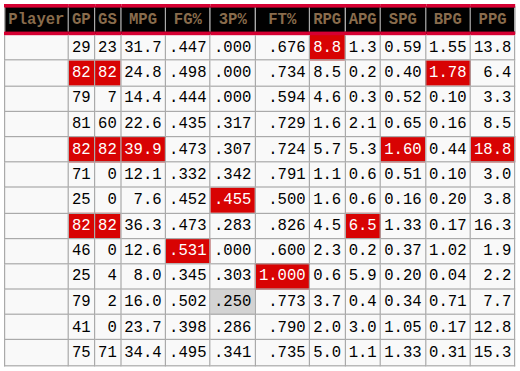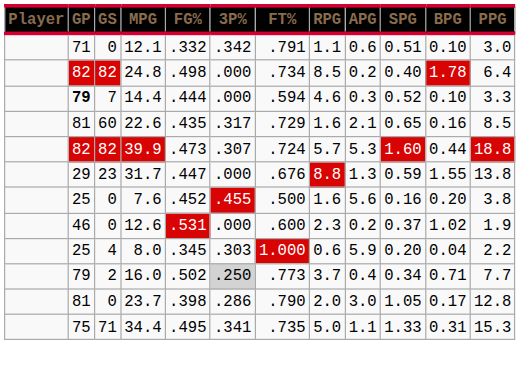rows swapped: 31.7 <-> 12.1
14.4 | GP: normal -> bold
7.6 | APG: 0.6 -> 5.6
- row: 82 | 82 | 36.3 | .473 | .283 | .826 | 4.5 | 6.5 | 1.33 | 0.17 | 16.3
23.7 | GP: 41 -> 81
